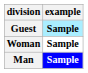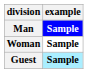rows swapped: Man <-> Guest
